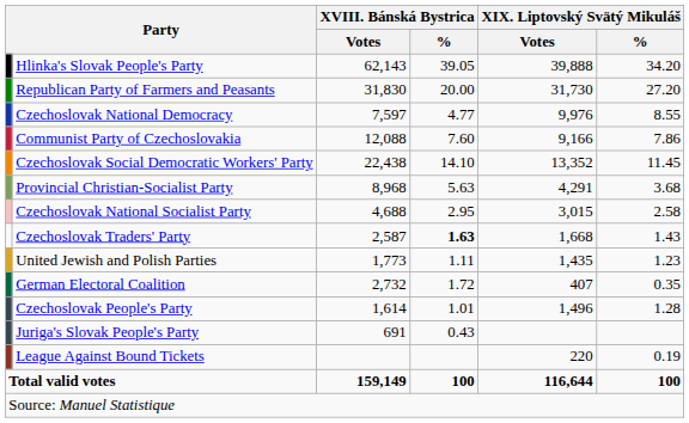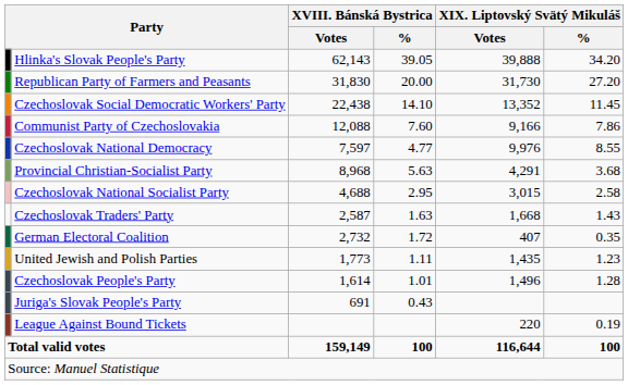rows swapped: Czechoslovak Social Democratic Workers' Party <-> Czechoslovak National Democracy
Czechoslovak Traders' Party | XVIII. Bánská Bystrica / %: bold -> normal
rows swapped: United Jewish and Polish Parties <-> German Electoral Coalition
